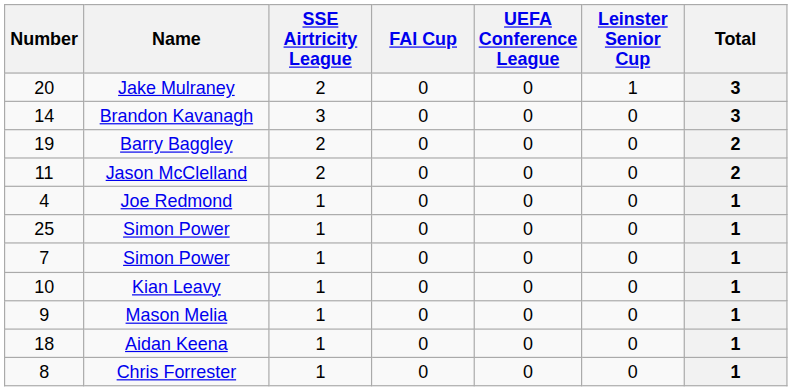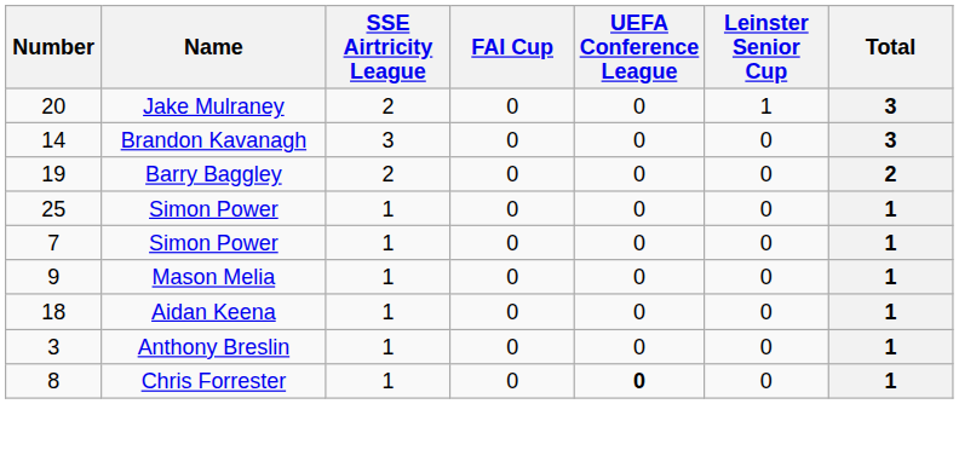- row: 11 | Jason McClelland | 2 | 0 | 0 | 0 | 2
- row: 4 | Joe Redmond | 1 | 0 | 0 | 0 | 1
- row: 10 | Kian Leavy | 1 | 0 | 0 | 0 | 1
+ row: 3 | Anthony Breslin | 1 | 0 | 0 | 0 | 1
Chris Forrester | UEFA Conference League: normal -> bold
